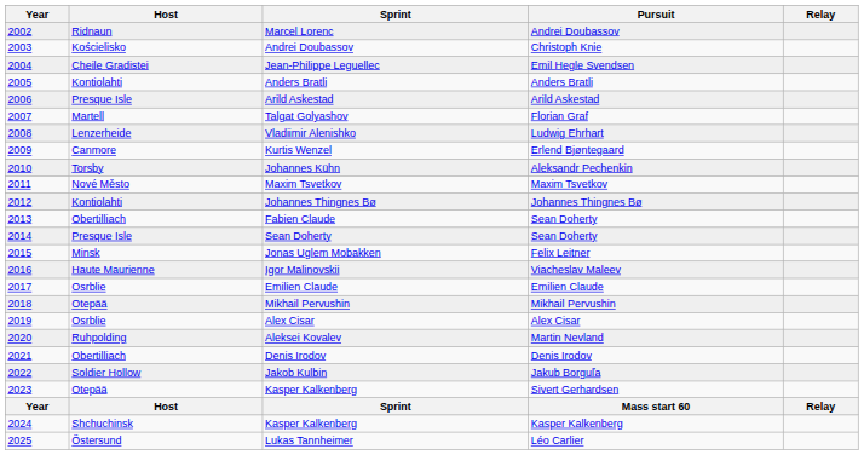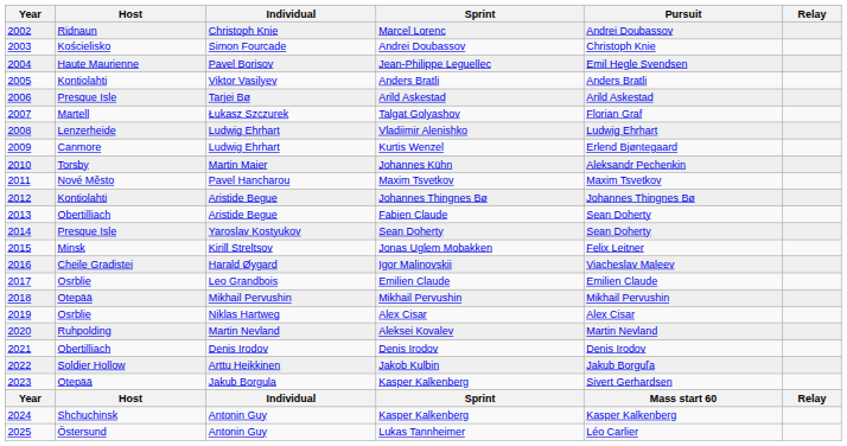+ column: Individual | Christoph Knie | Simon Fourcade | Pavel Borisov | Viktor Vasilyev | Tarjei Bø | Łukasz Szczurek | Ludwig Ehrhart | Ludwig Ehrhart | Martin Maier | Pavel Hancharou | Aristide Begue | Aristide Begue | Yaroslav Kostyukov | Kirill Streltsov | Harald Øygard | Leo Grandbois | Mikhail Pervushin | Niklas Hartweg | Martin Nevland | Denis Irodov | Arttu Heikkinen | Jakub Borgula | Individual | Antonin Guy | Antonin Guy
Jean-Philippe Leguellec | Host: Cheile Gradistei -> Haute Maurienne
Igor Malinovskii | Host: Haute Maurienne -> Cheile Gradistei
